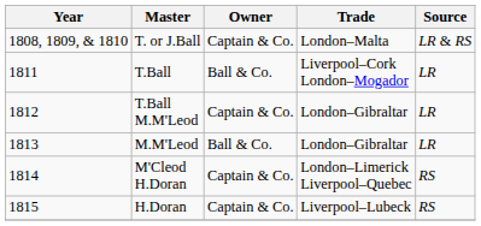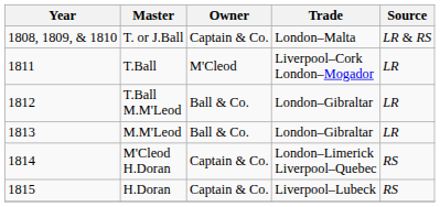T.Ball | Owner: Ball & Co. -> M'Cleod
T.Ball M.M'Leod | Owner: Captain & Co. -> Ball & Co.
